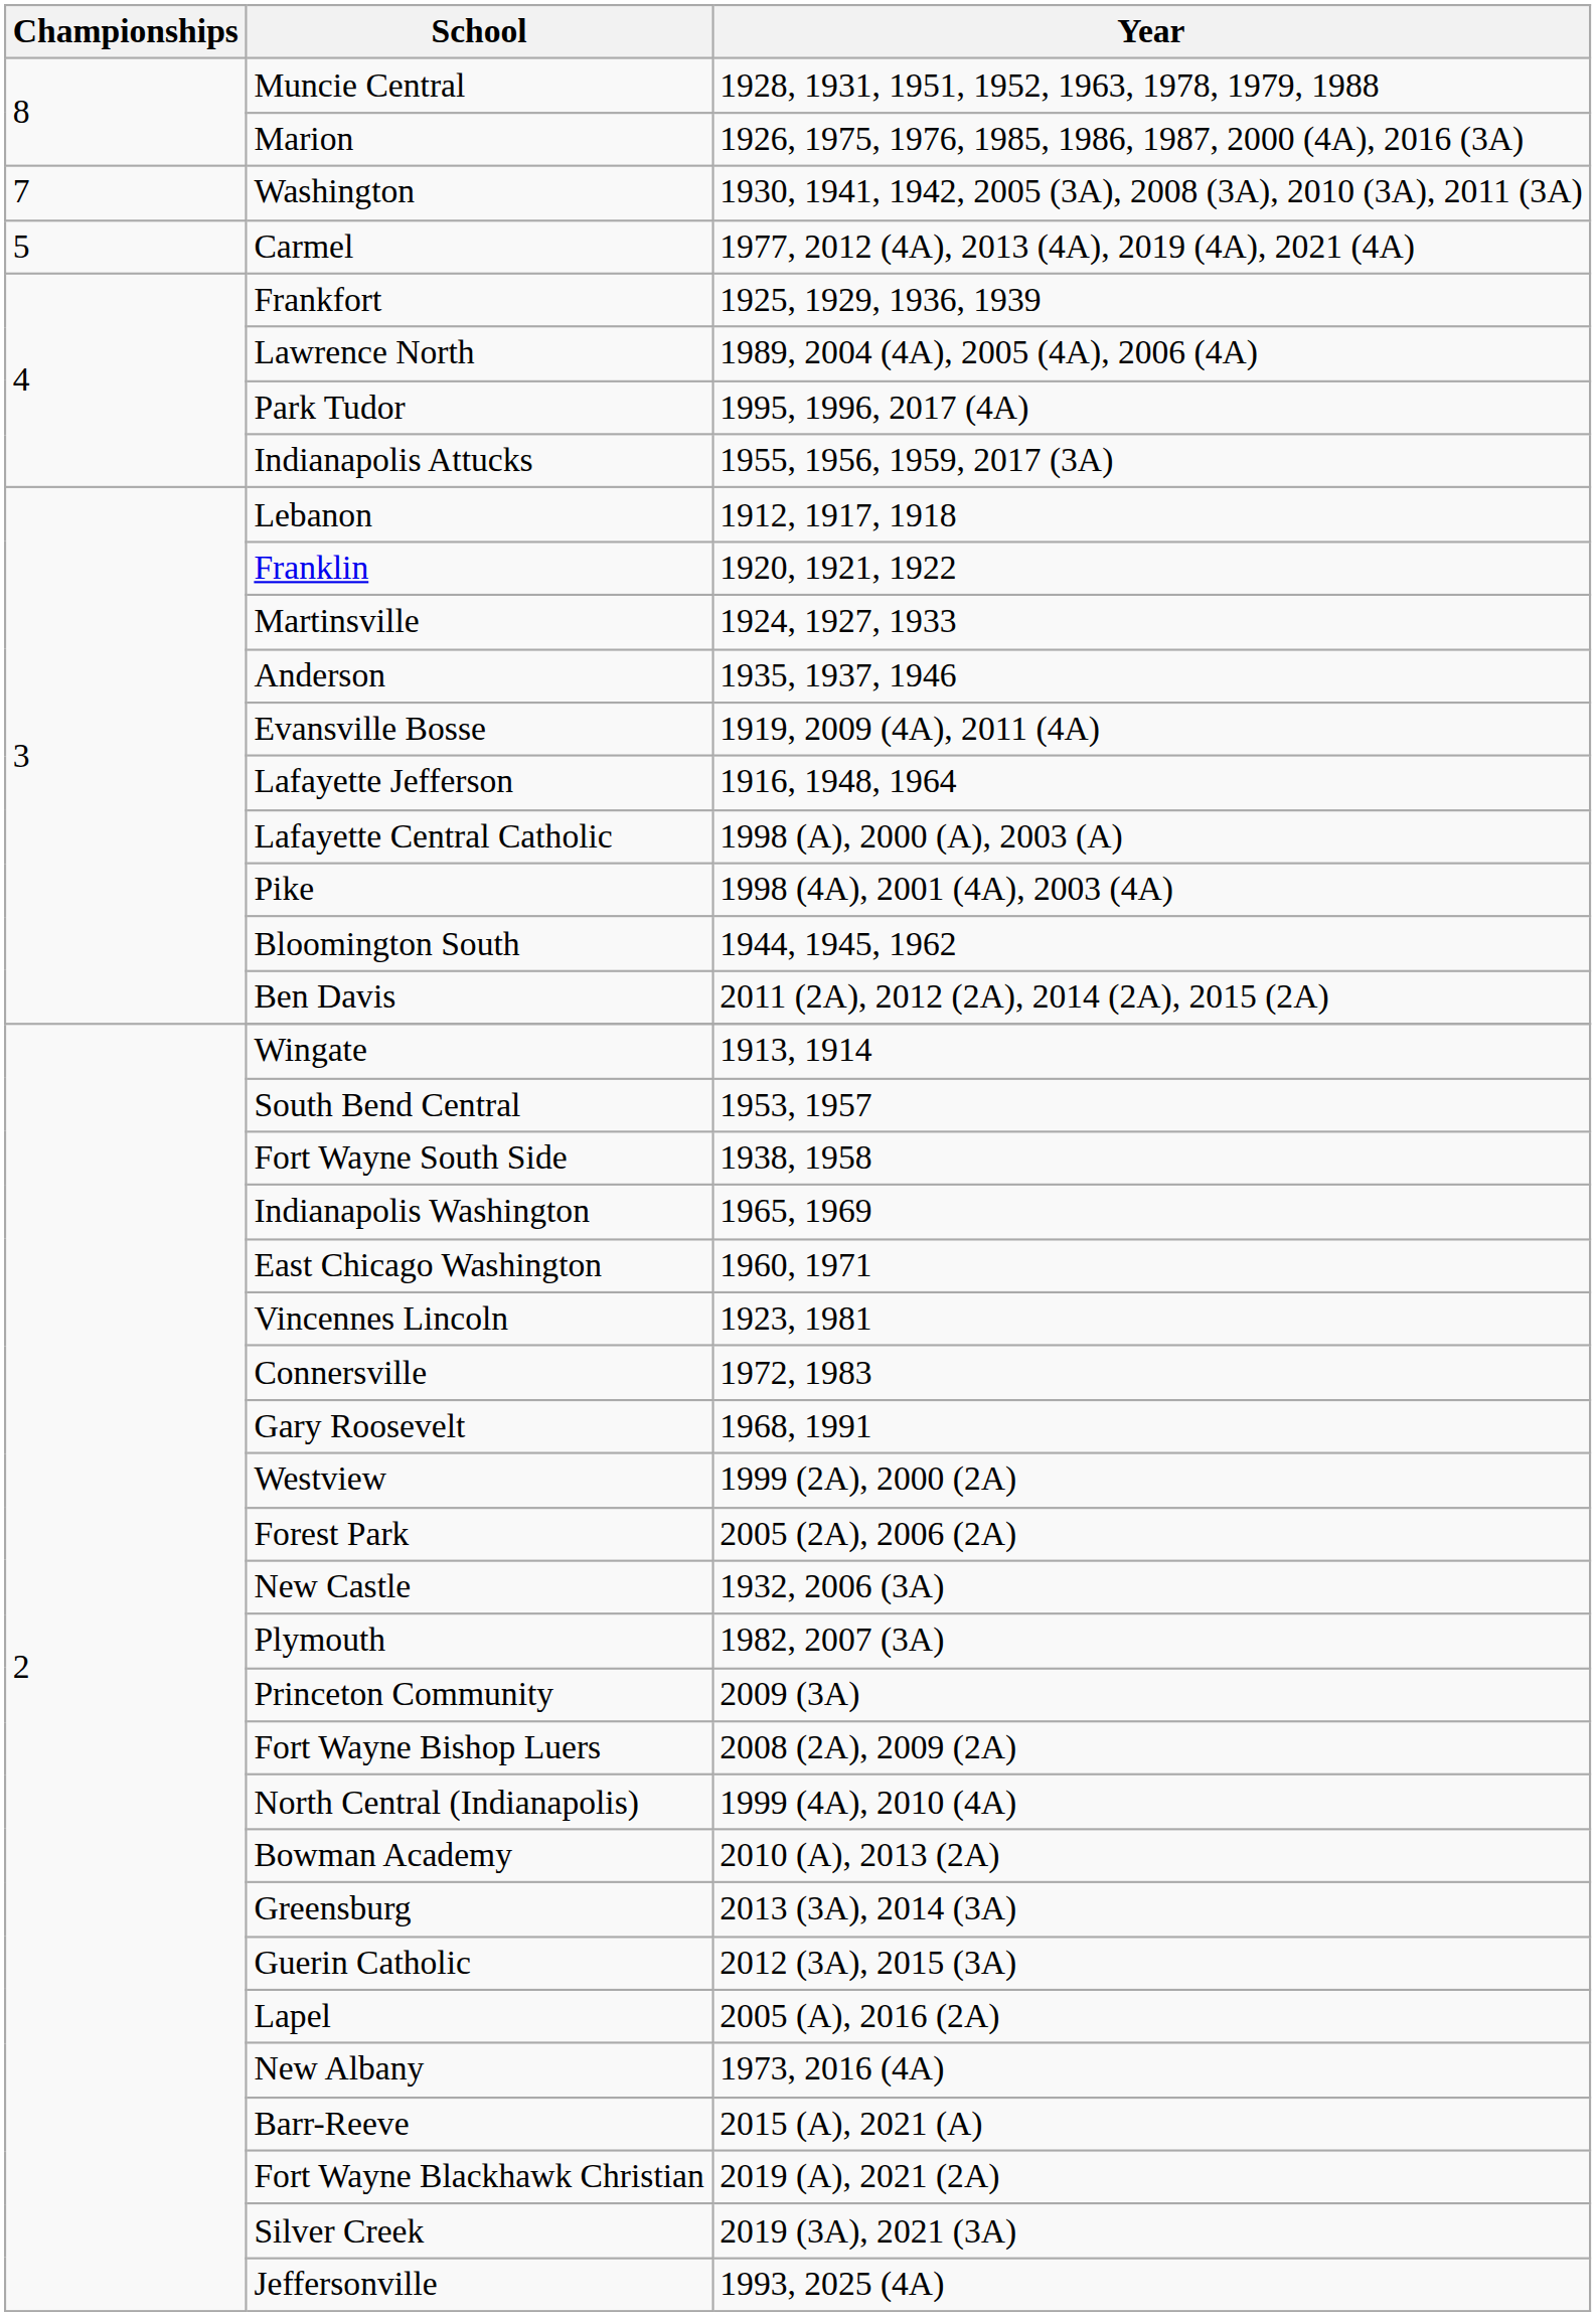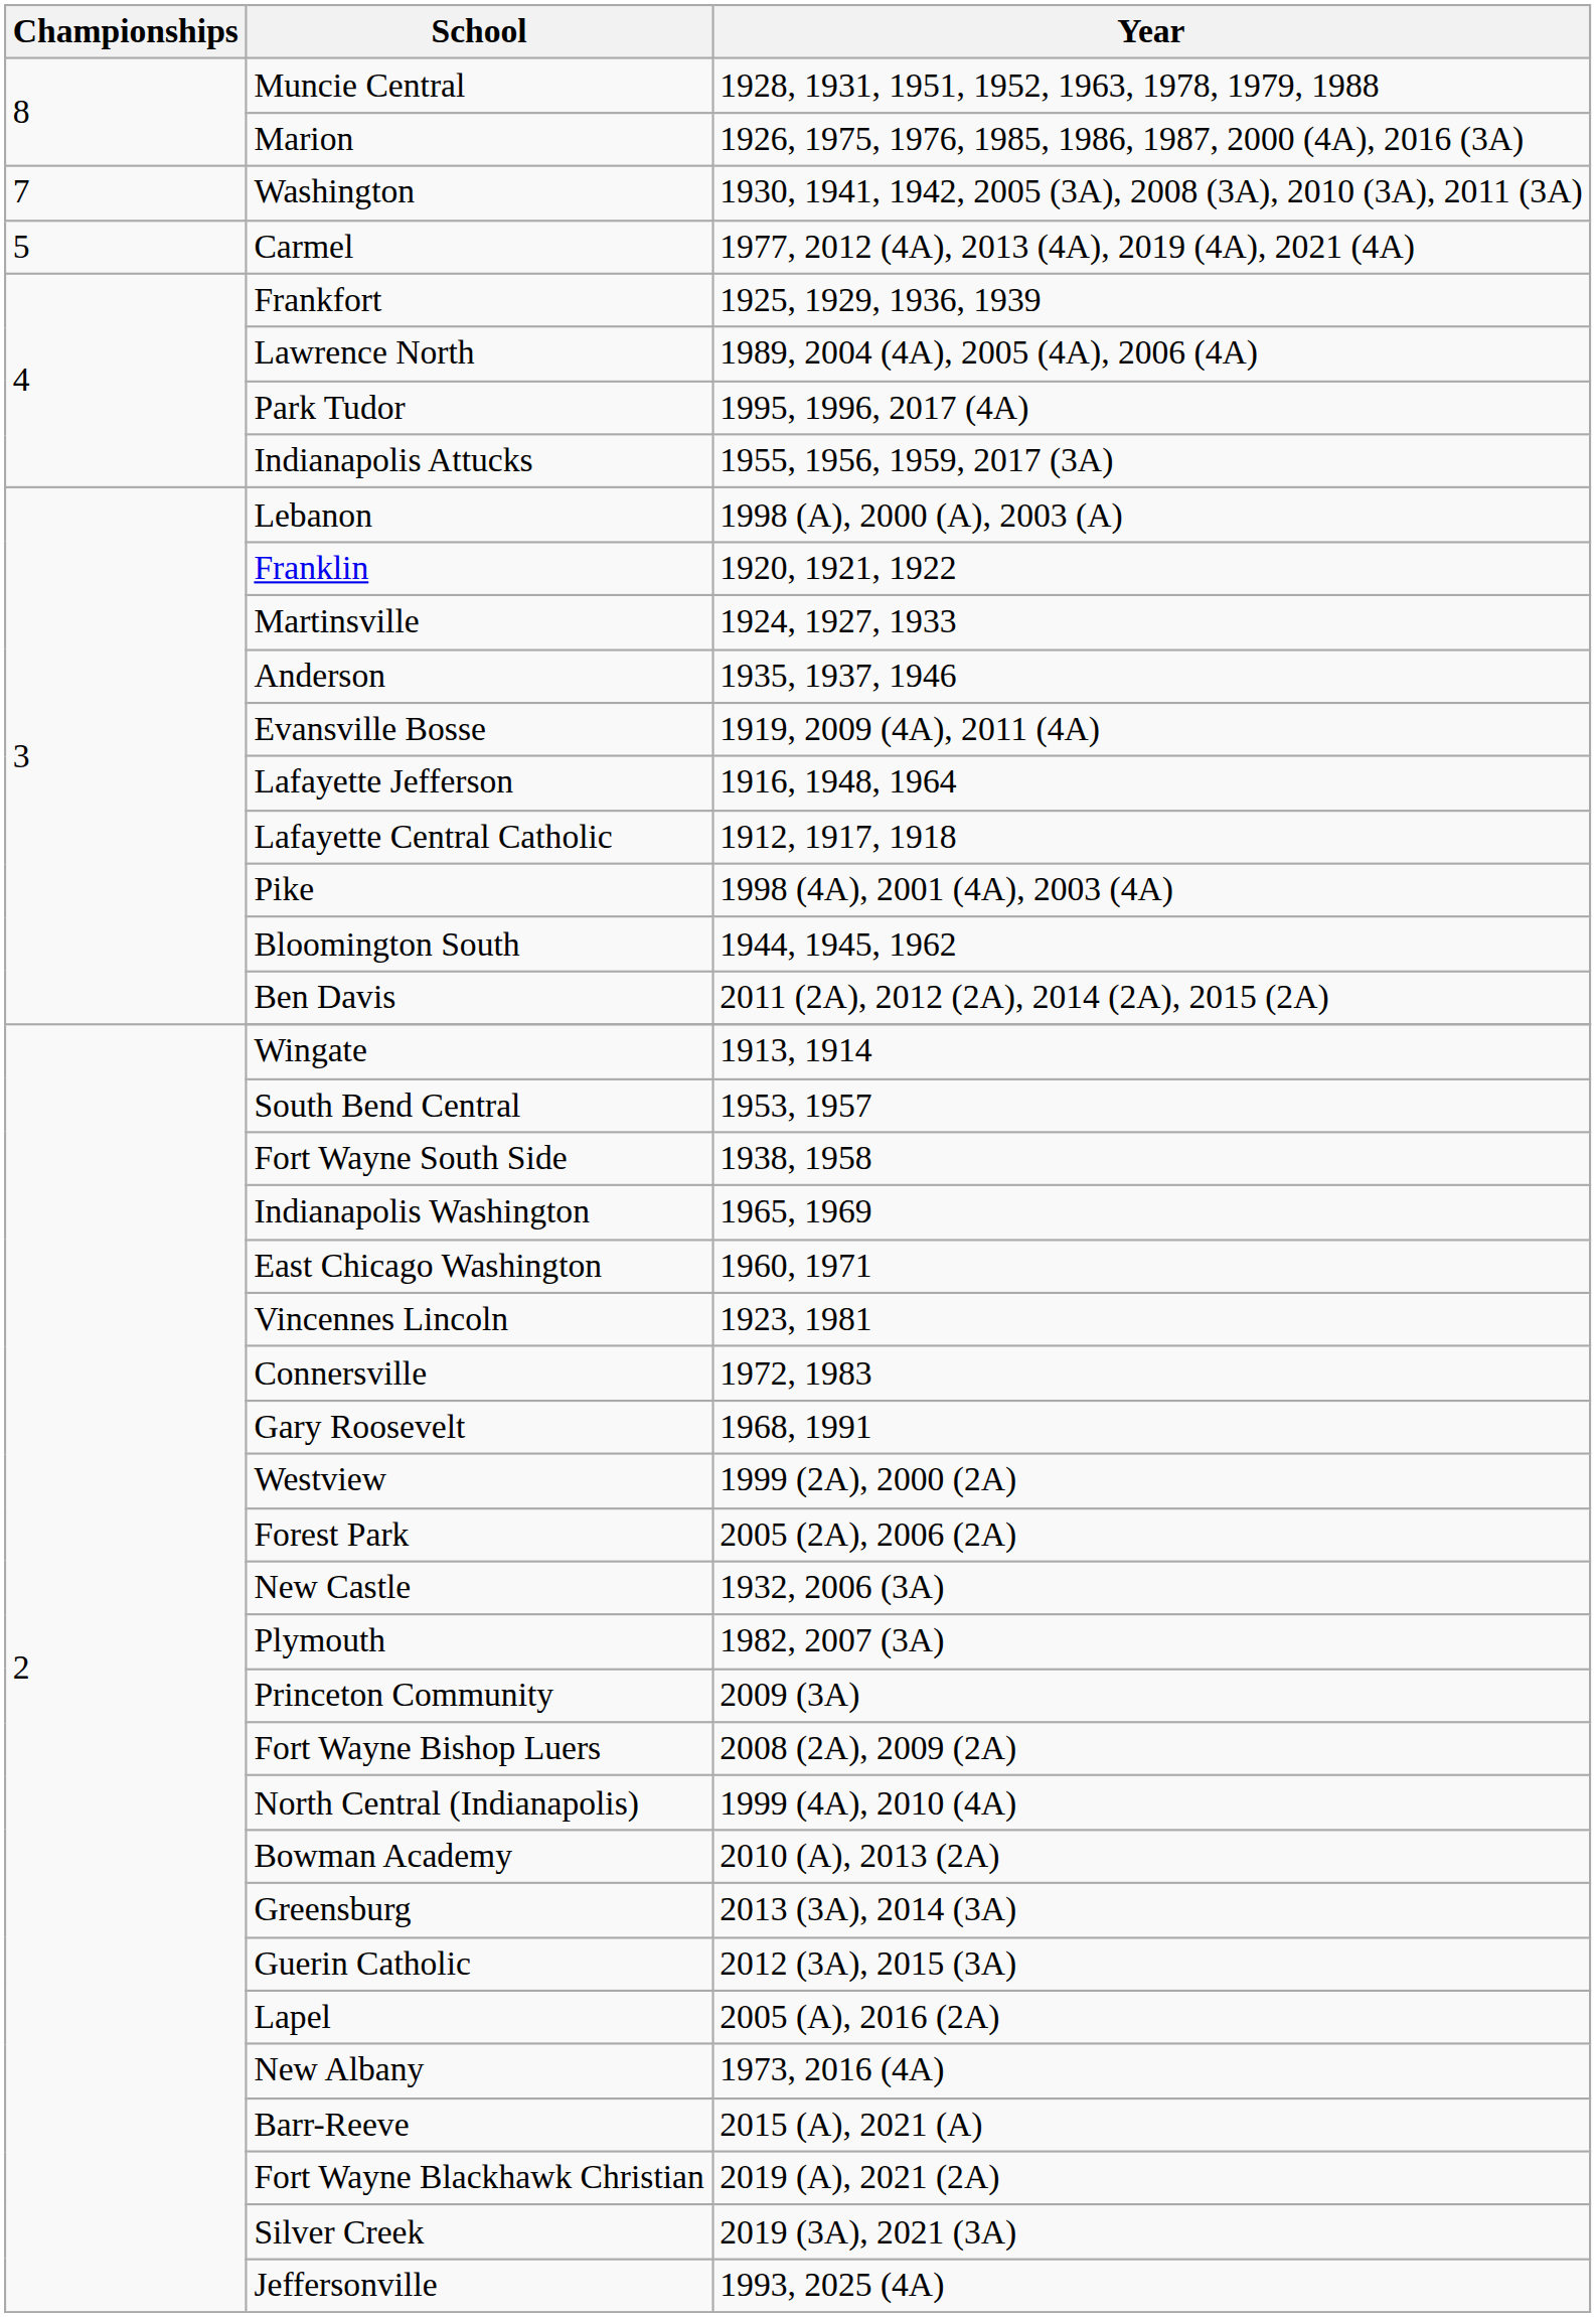Lebanon | Year: 1912, 1917, 1918 -> 1998 (A), 2000 (A), 2003 (A)
Lafayette Central Catholic | Year: 1998 (A), 2000 (A), 2003 (A) -> 1912, 1917, 1918
